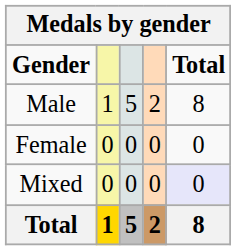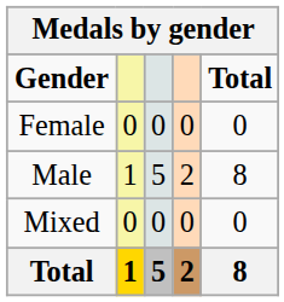rows swapped: Male <-> Female
Mixed | Total: lavender background -> no background
